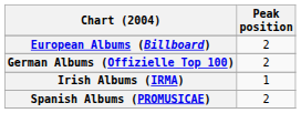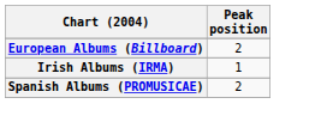- row: German Albums (Offizielle Top 100) | 2
